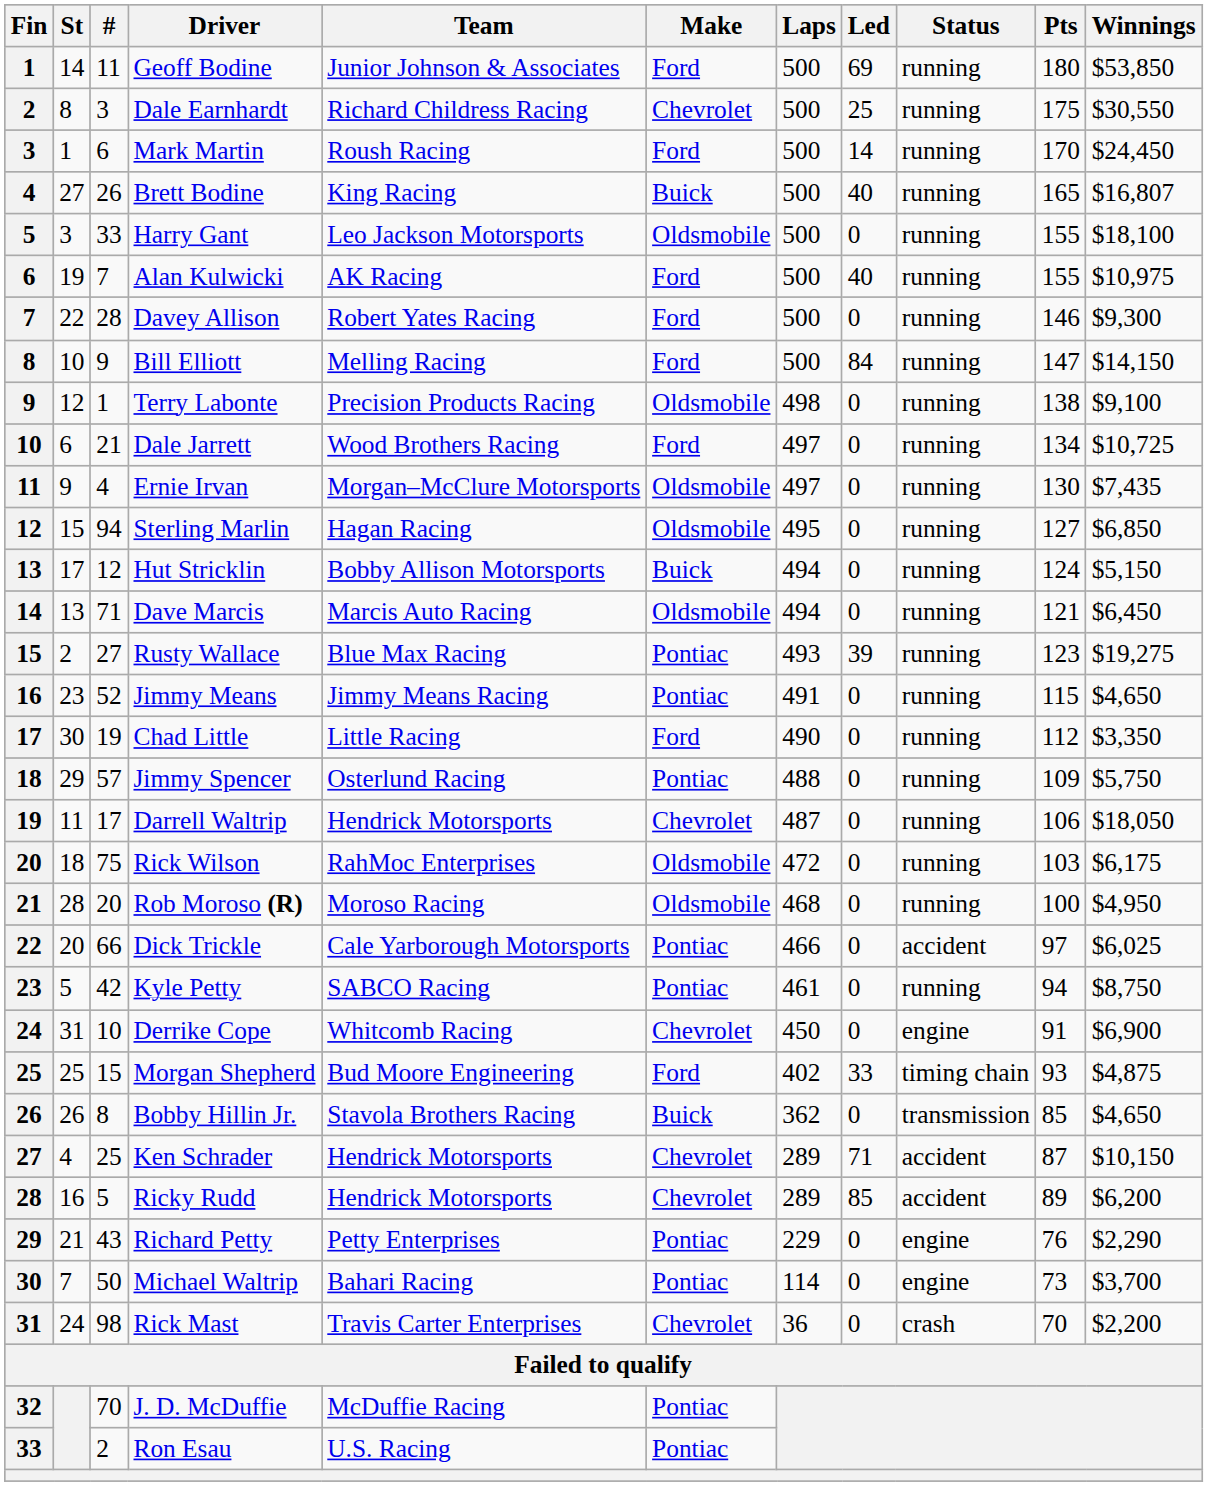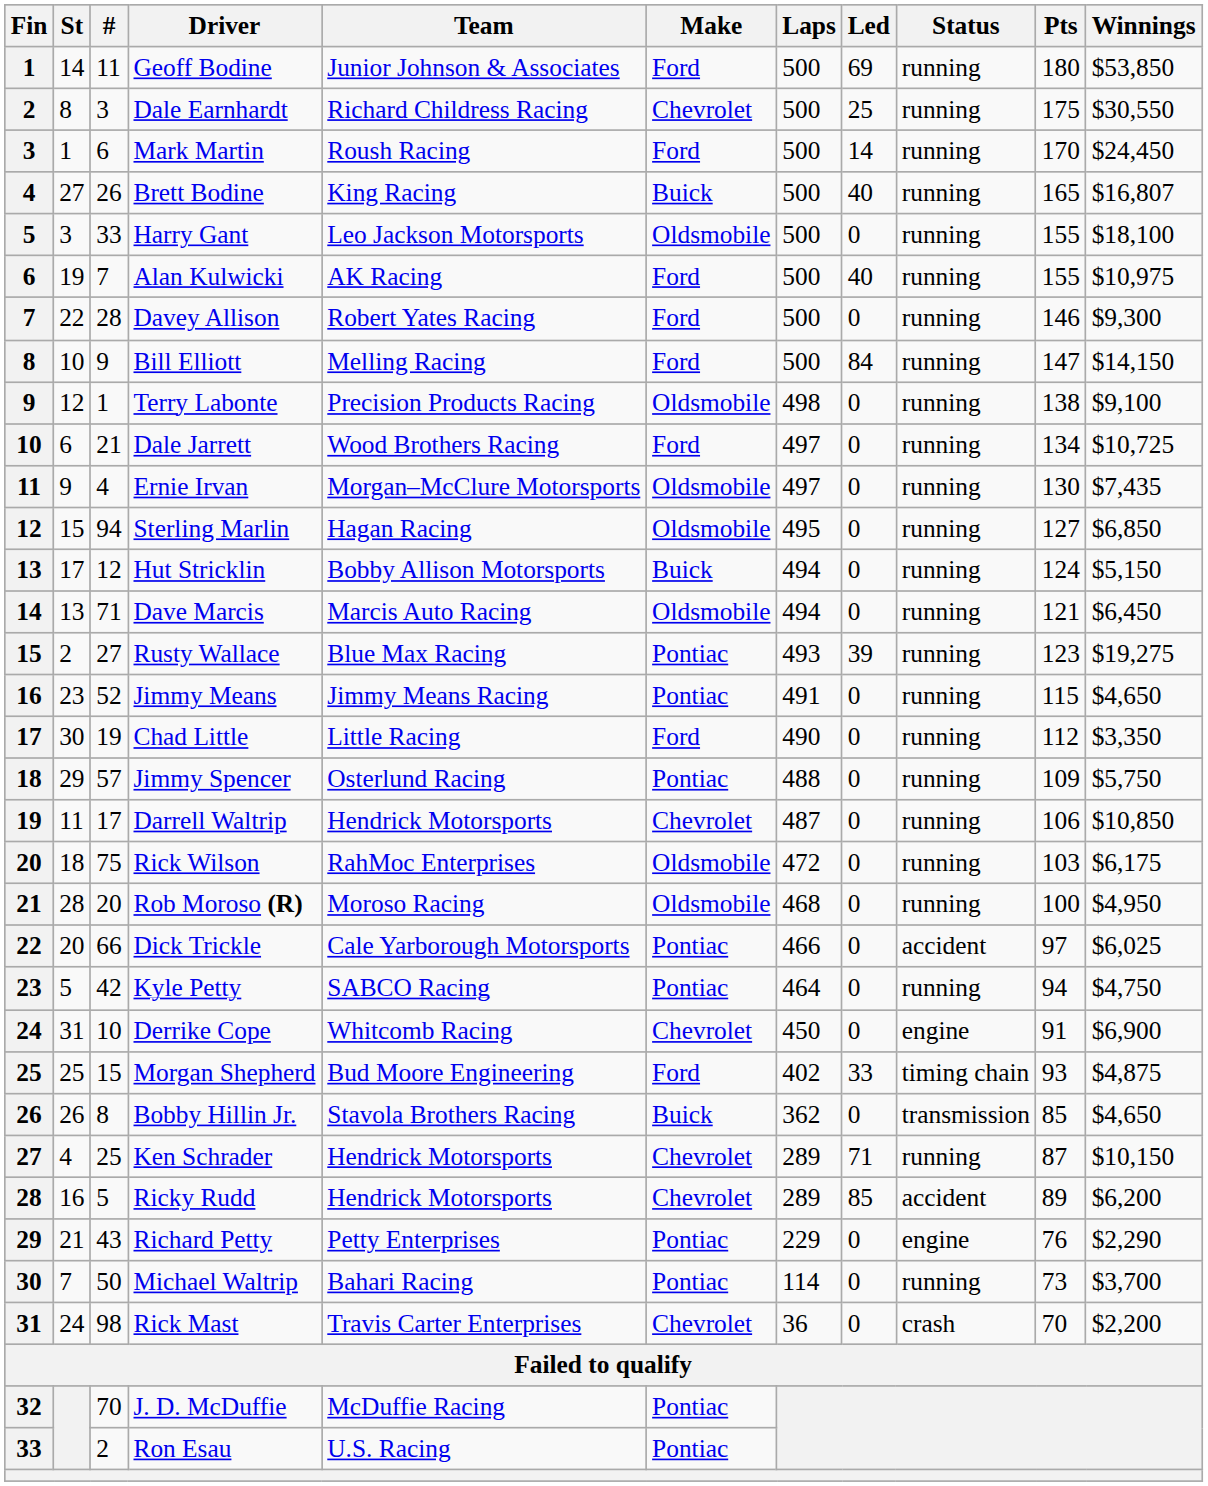Darrell Waltrip | Winnings: $18,050 -> $10,850
Kyle Petty | Laps: 461 -> 464
Kyle Petty | Winnings: $8,750 -> $4,750
Ken Schrader | Status: accident -> running
Michael Waltrip | Status: engine -> running
